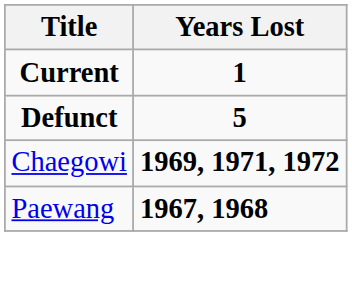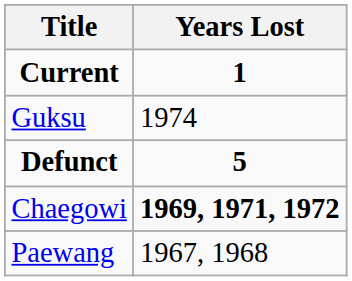+ row: Guksu | 1974
Paewang | Years Lost: bold -> normal
